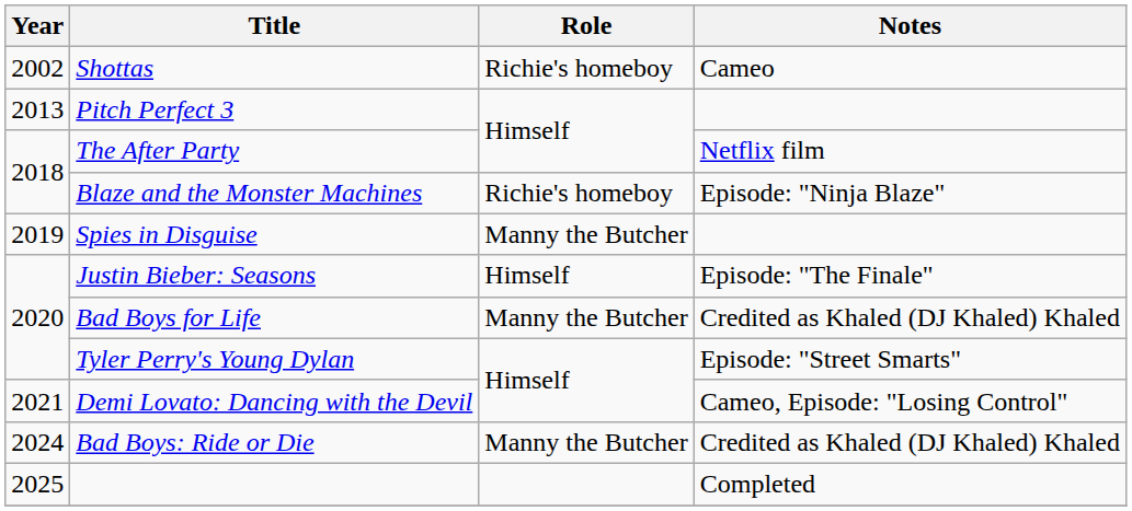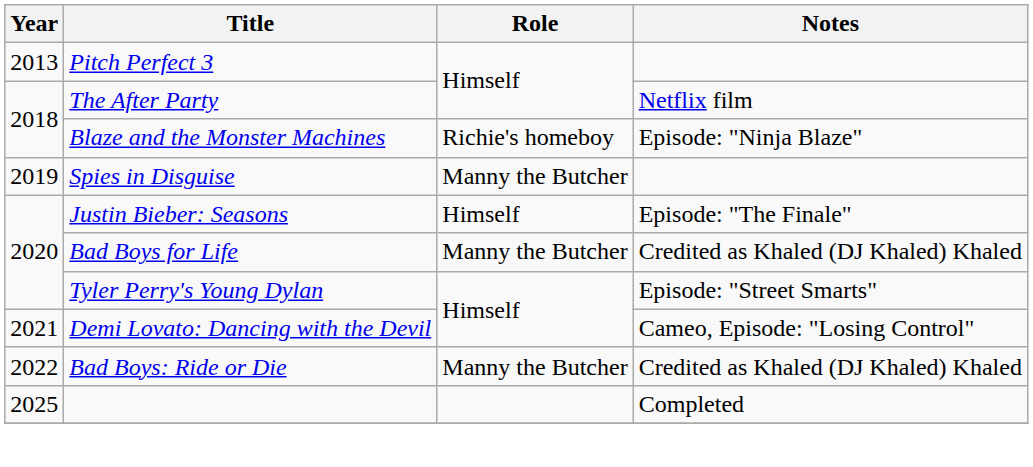- row: 2002 | Shottas | Richie's homeboy | Cameo
Bad Boys: Ride or Die | Year: 2024 -> 2022
